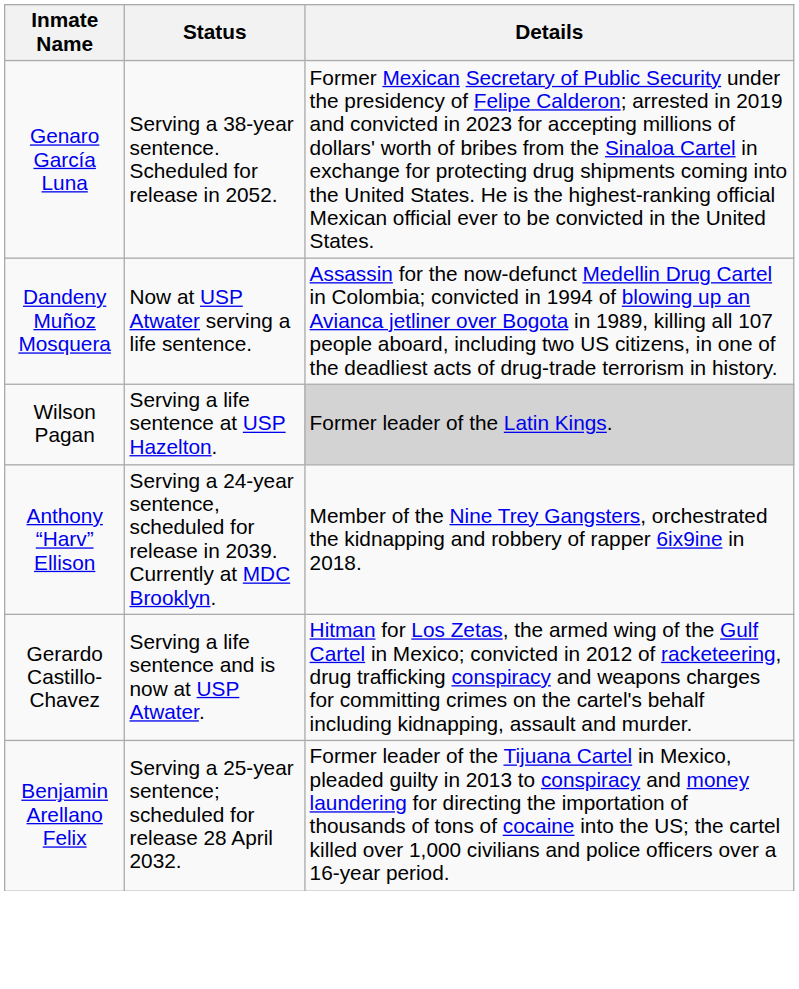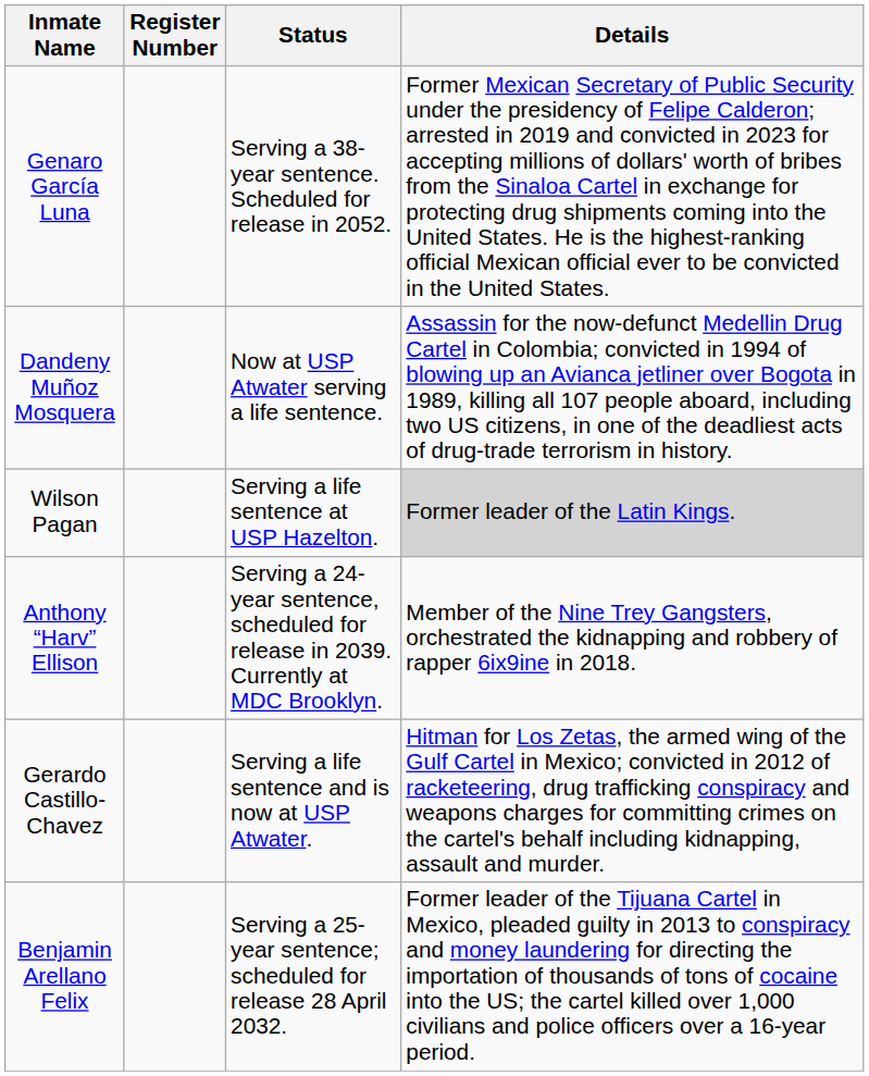+ column: Register Number
